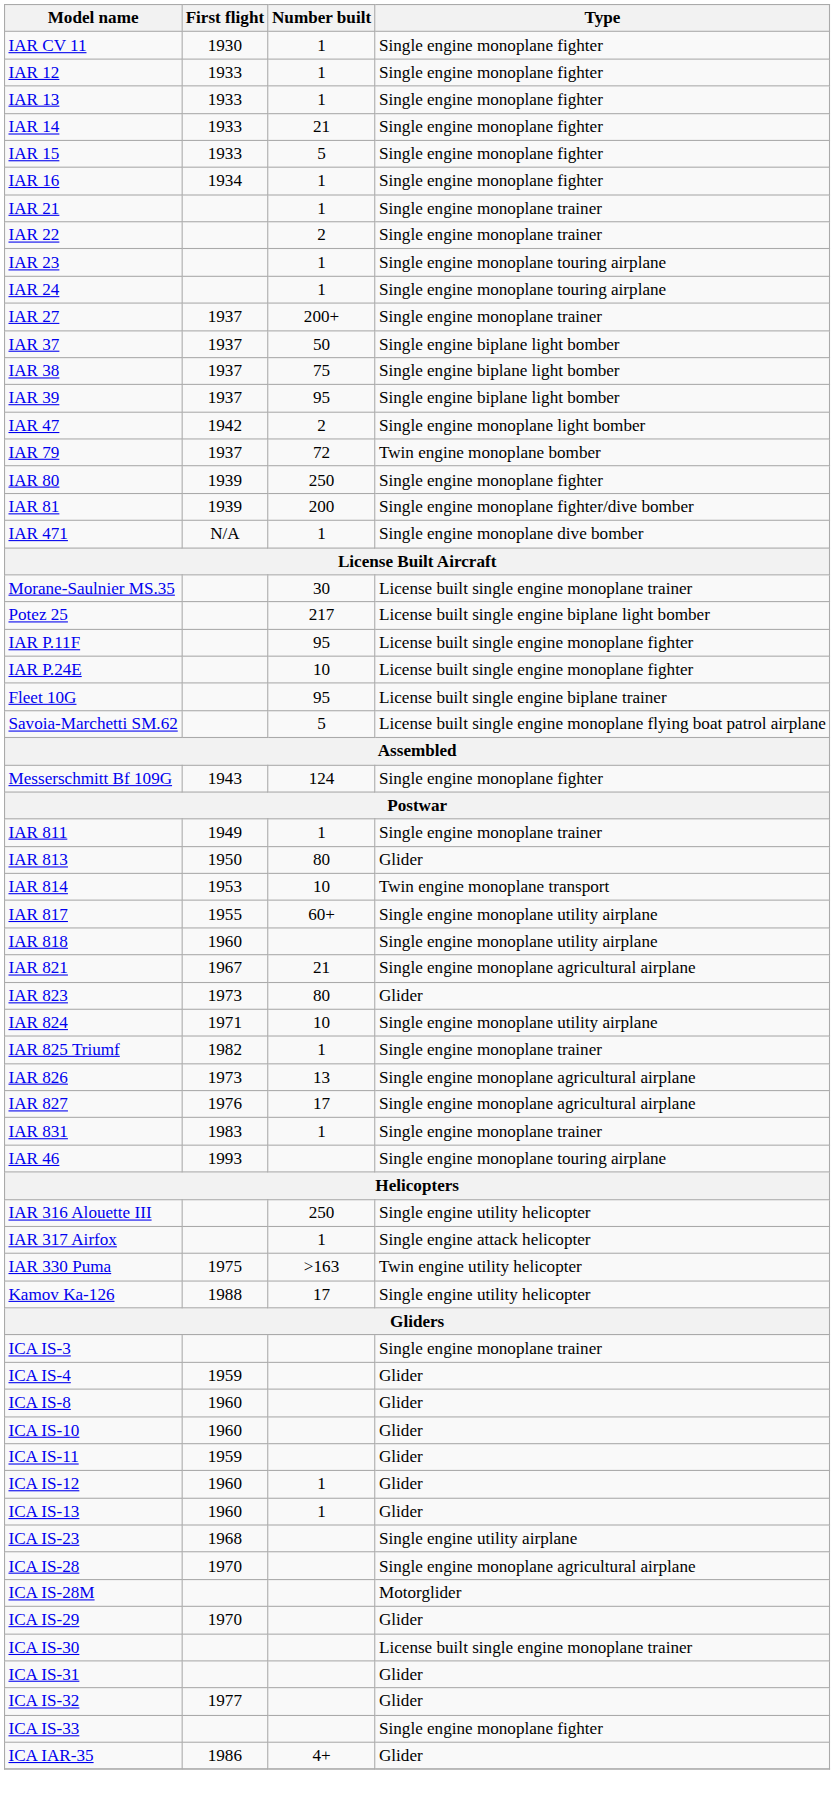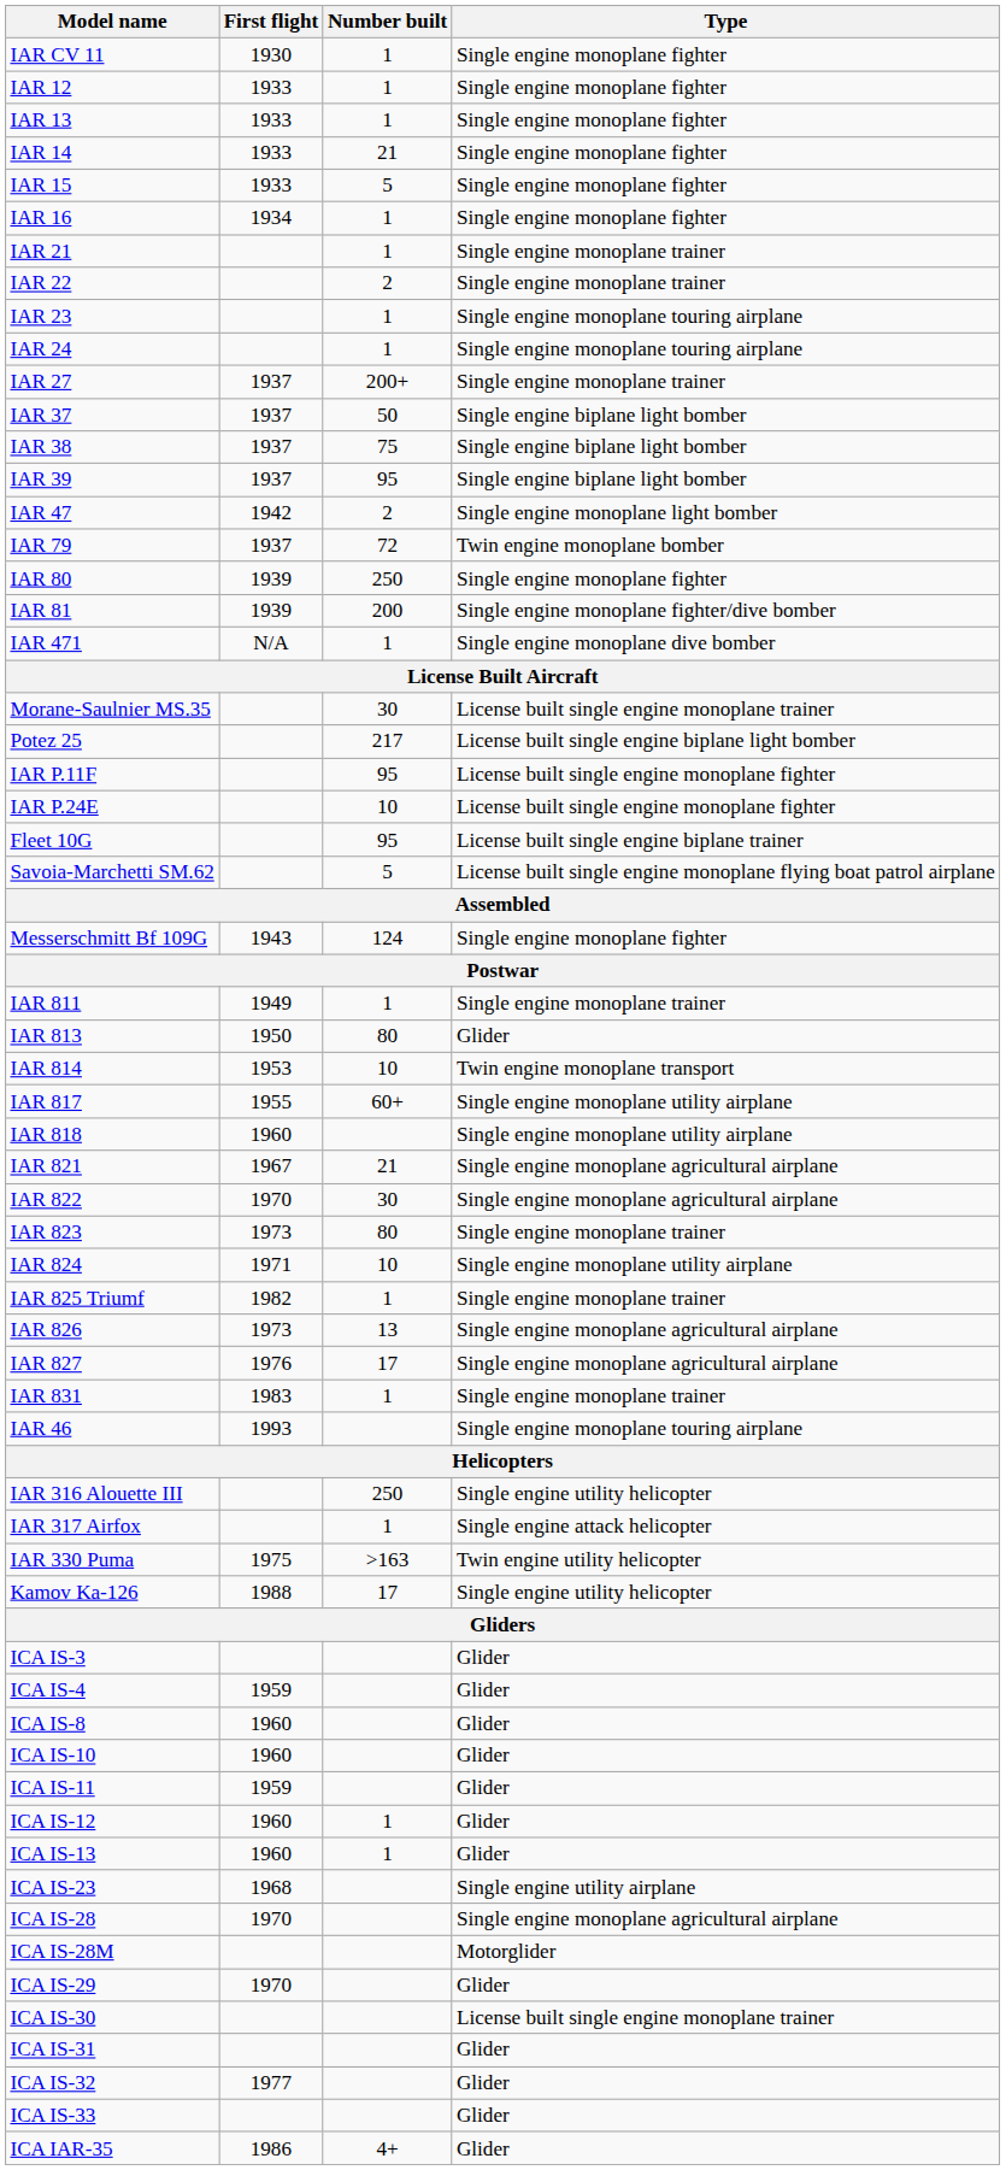+ row: IAR 822 | 1970 | 30 | Single engine monoplane agricultural airplane
IAR 823 | Type: Glider -> Single engine monoplane trainer
ICA IS-3 | Type: Single engine monoplane trainer -> Glider
ICA IS-33 | Type: Single engine monoplane fighter -> Glider
